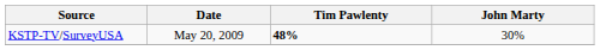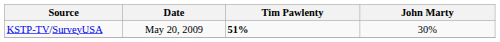KSTP-TV/SurveyUSA | Tim Pawlenty: 48% -> 51%
